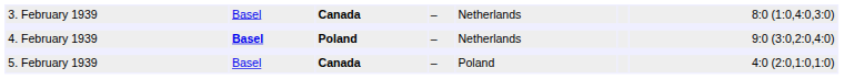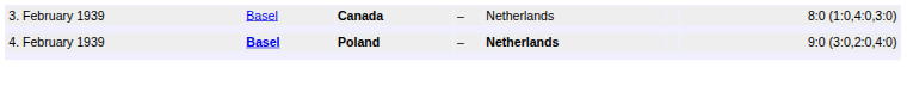4. February 1939 | column 5: normal -> bold
- row: 5. February 1939 | Basel | Canada | – | Poland | 4:0 (2:0,1:0,1:0)
